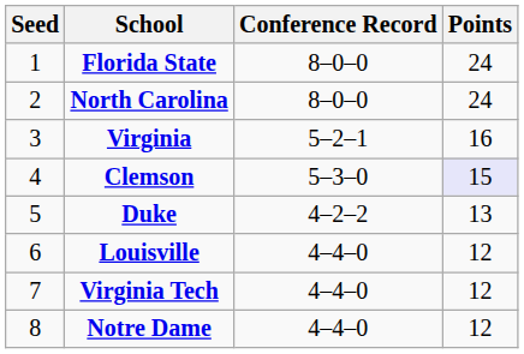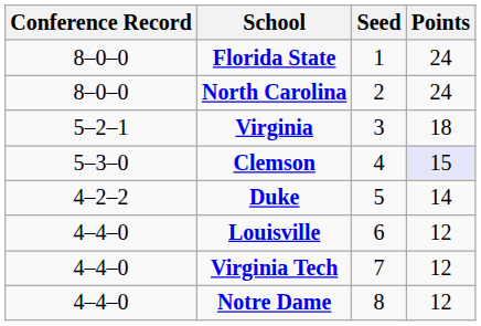columns swapped: Seed <-> Conference Record
Virginia | Points: 16 -> 18
Duke | Points: 13 -> 14
